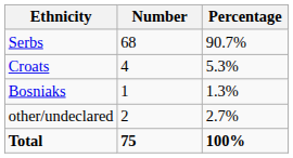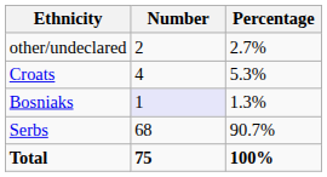rows swapped: Serbs <-> other/undeclared
Bosniaks | Number: no background -> lavender background
